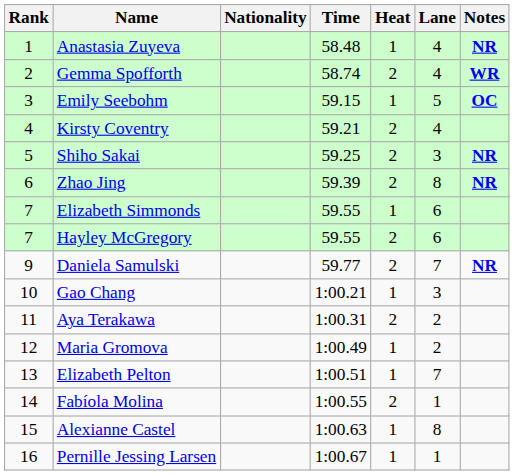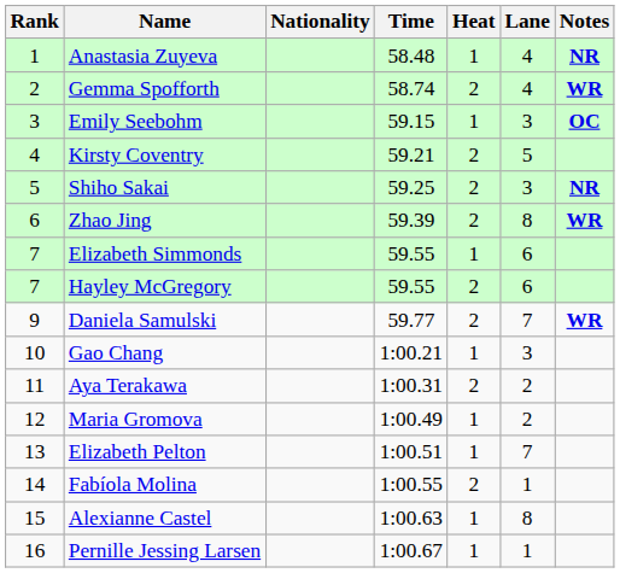Emily Seebohm | Lane: 5 -> 3
Kirsty Coventry | Lane: 4 -> 5
Zhao Jing | Notes: NR -> WR
Daniela Samulski | Notes: NR -> WR
